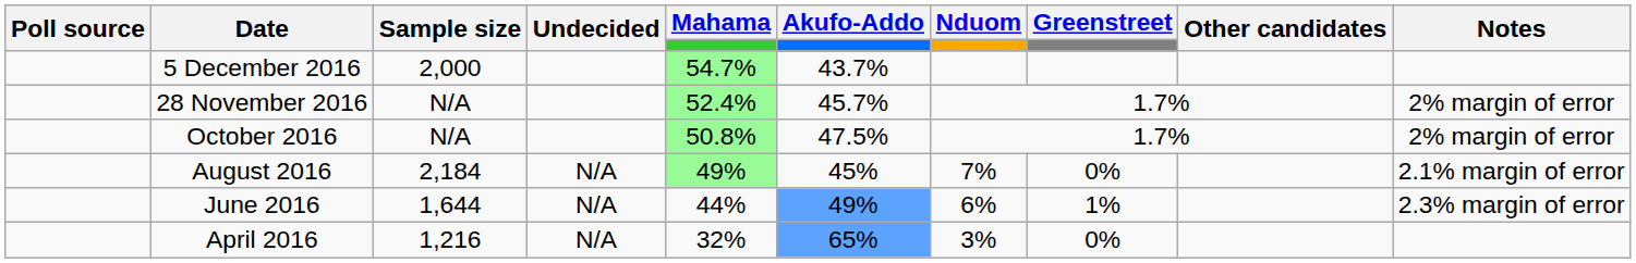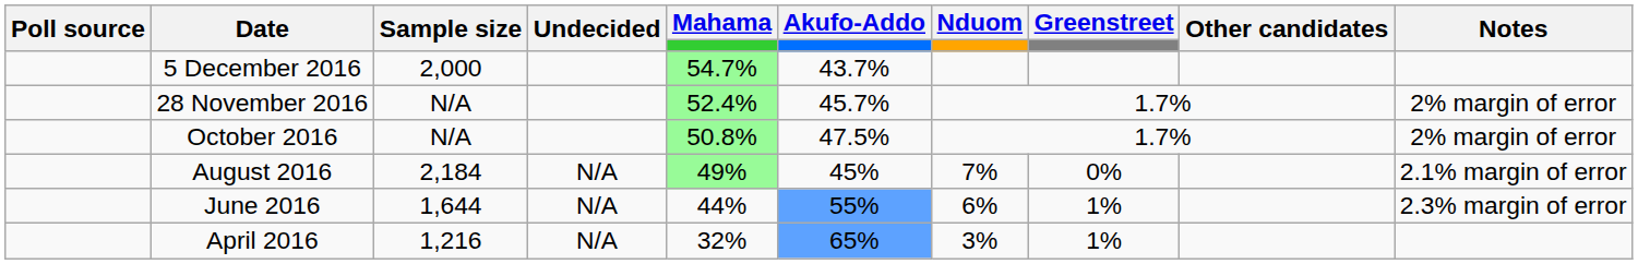June 2016 | Akufo-Addo: 49% -> 55%
April 2016 | Greenstreet: 0% -> 1%
